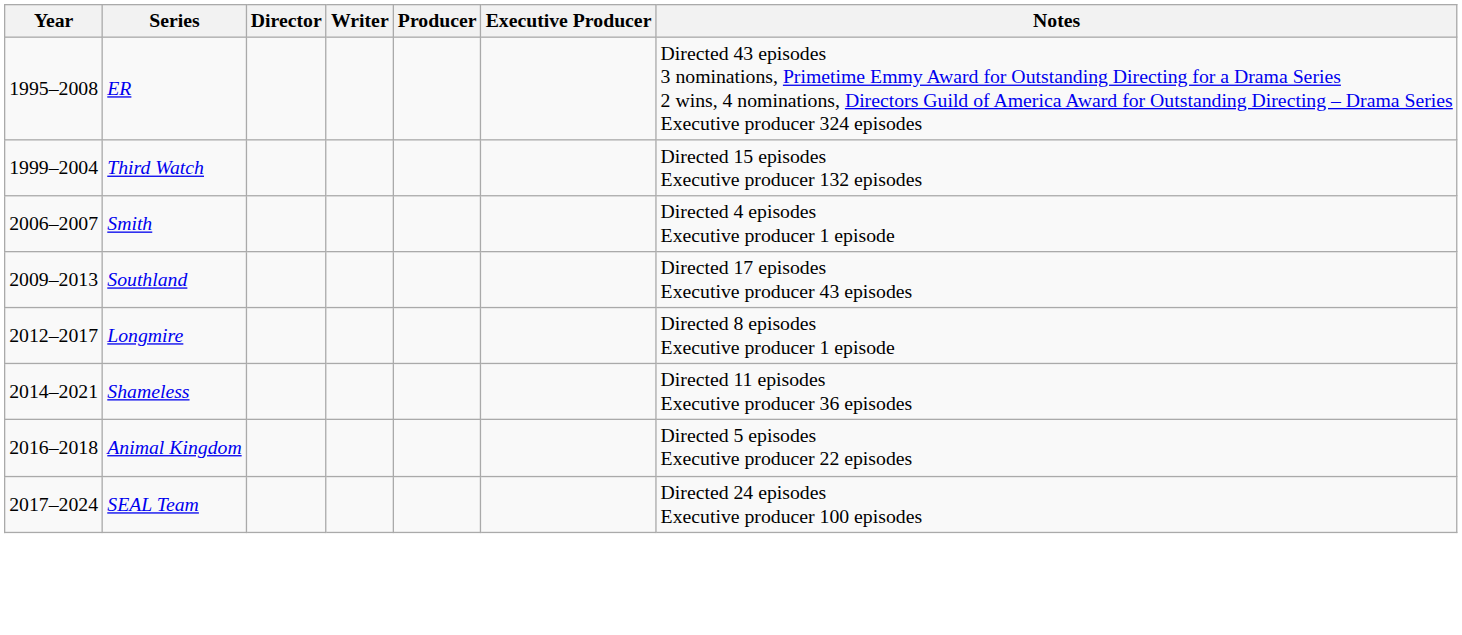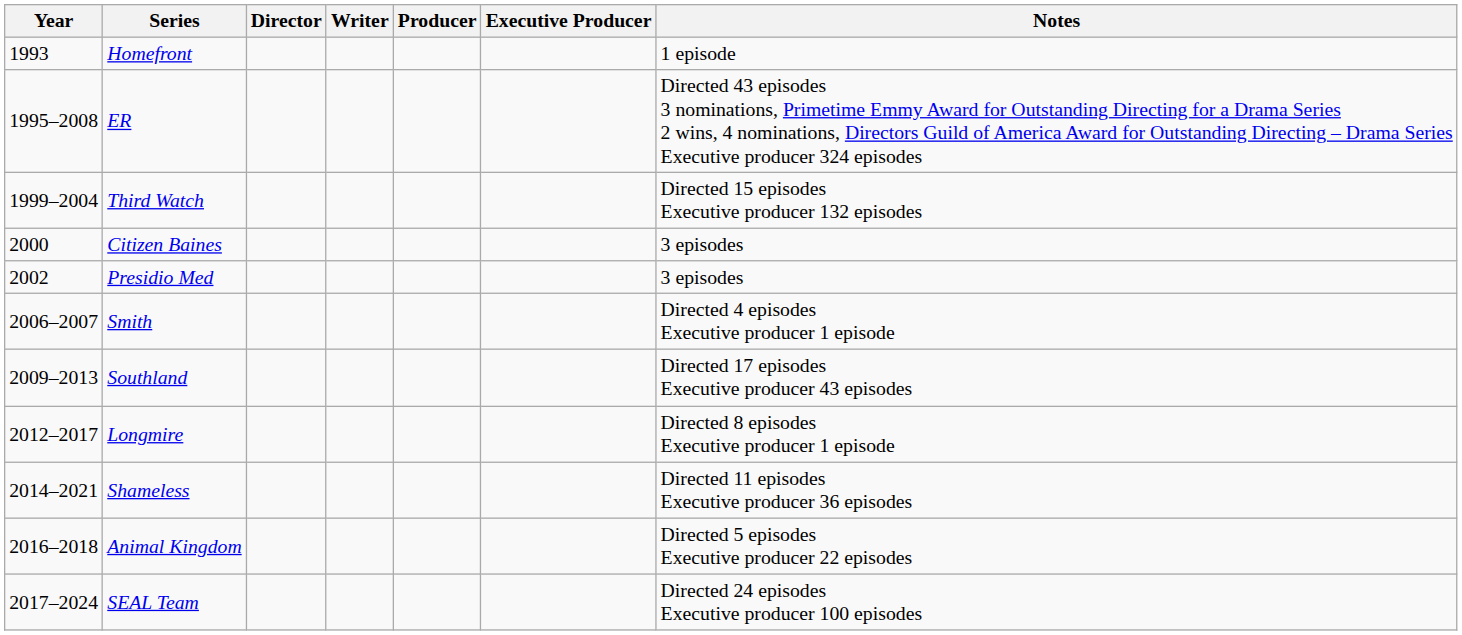+ row: 1993 | Homefront | 1 episode
+ row: 2000 | Citizen Baines | 3 episodes
+ row: 2002 | Presidio Med | 3 episodes
